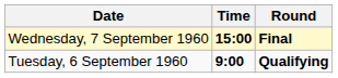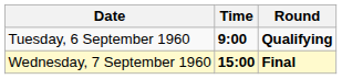rows swapped: Tuesday, 6 September 1960 <-> Wednesday, 7 September 1960
